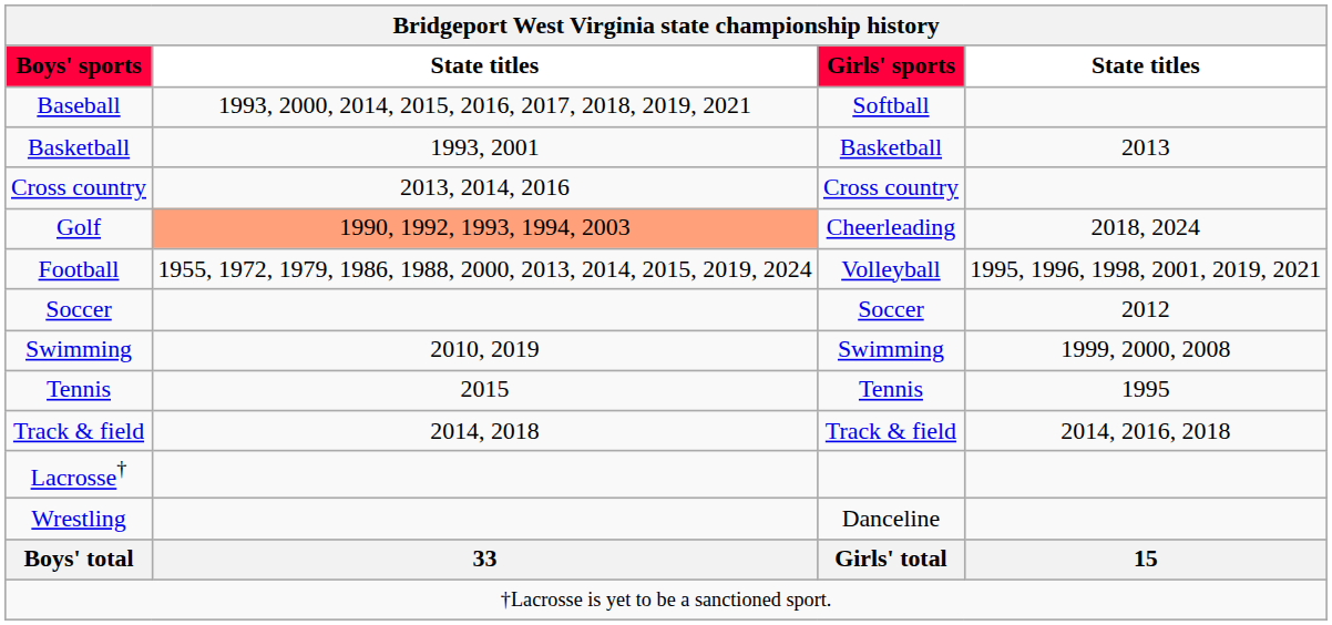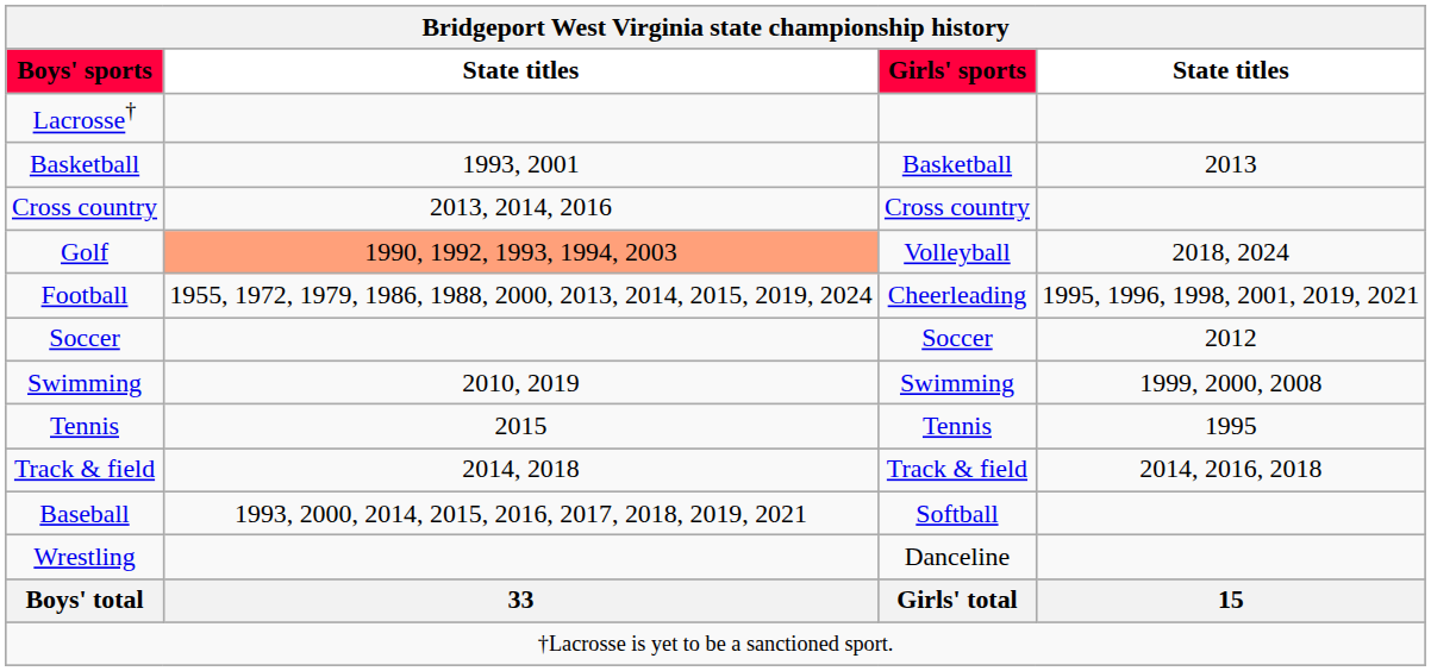rows swapped: Baseball <-> Lacrosse†
Golf | Girls' sports: Cheerleading -> Volleyball
Football | Girls' sports: Volleyball -> Cheerleading
